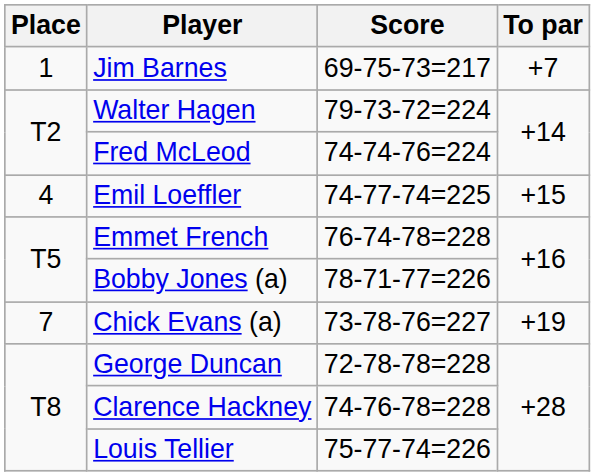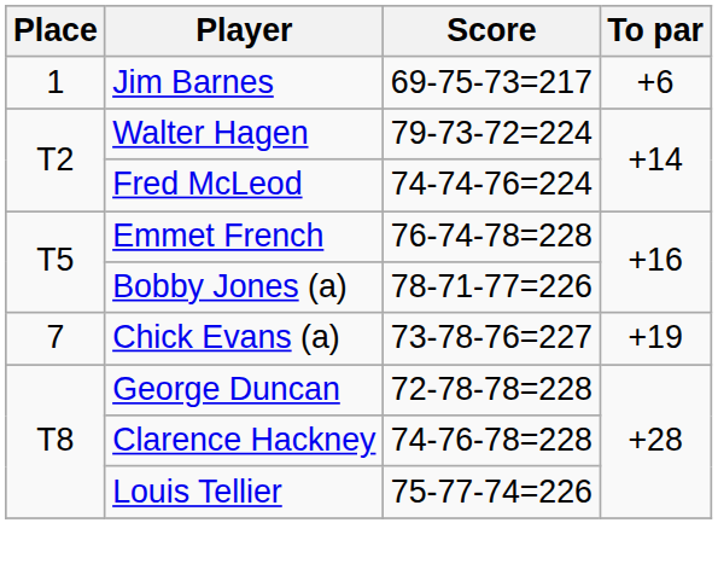Jim Barnes | To par: +7 -> +6
- row: 4 | Emil Loeffler | 74-77-74=225 | +15
